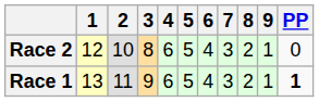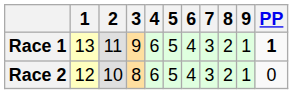rows swapped: Race 1 <-> Race 2
